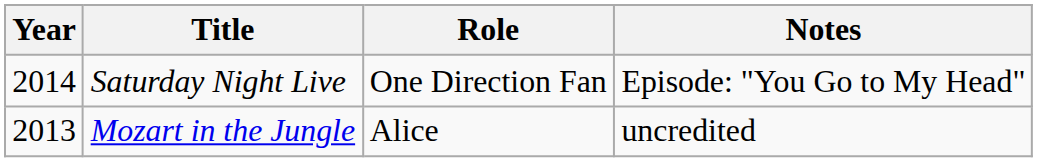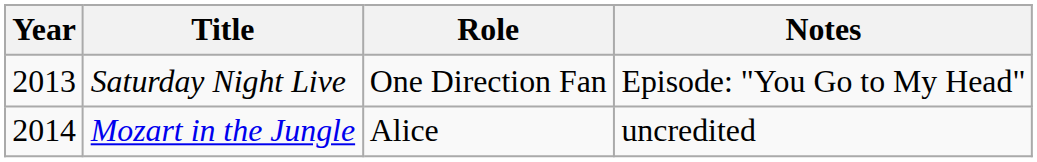Saturday Night Live | Year: 2014 -> 2013
Mozart in the Jungle | Year: 2013 -> 2014
